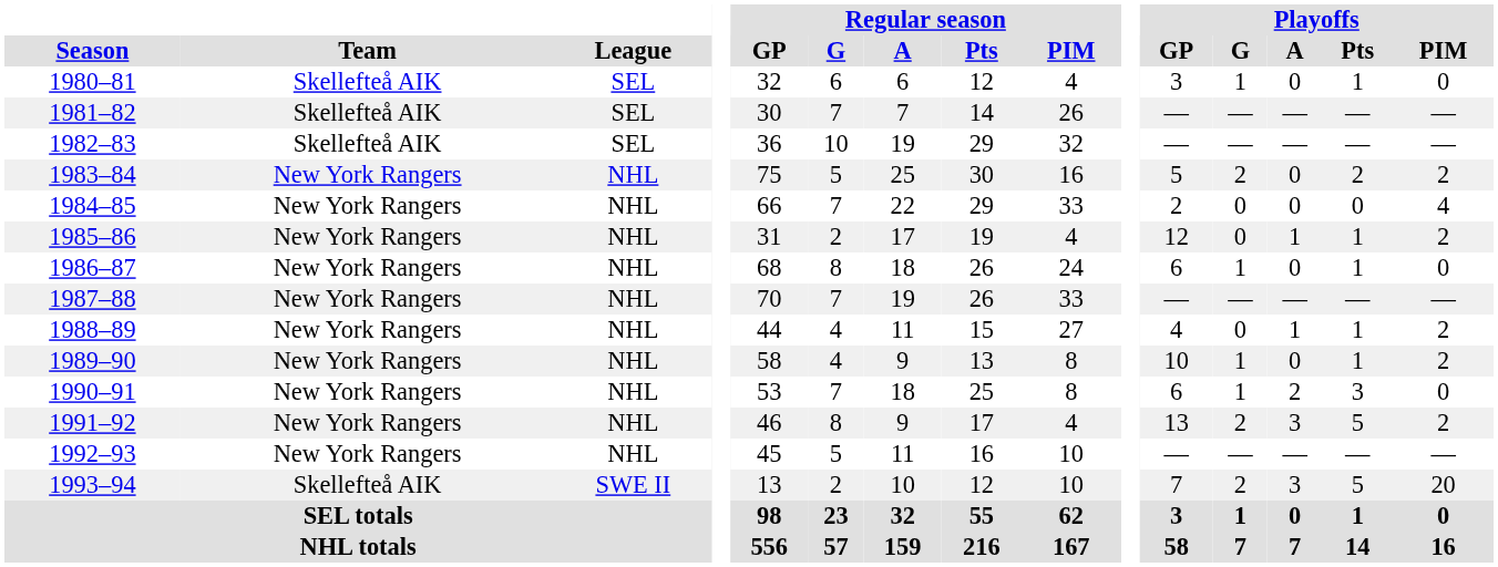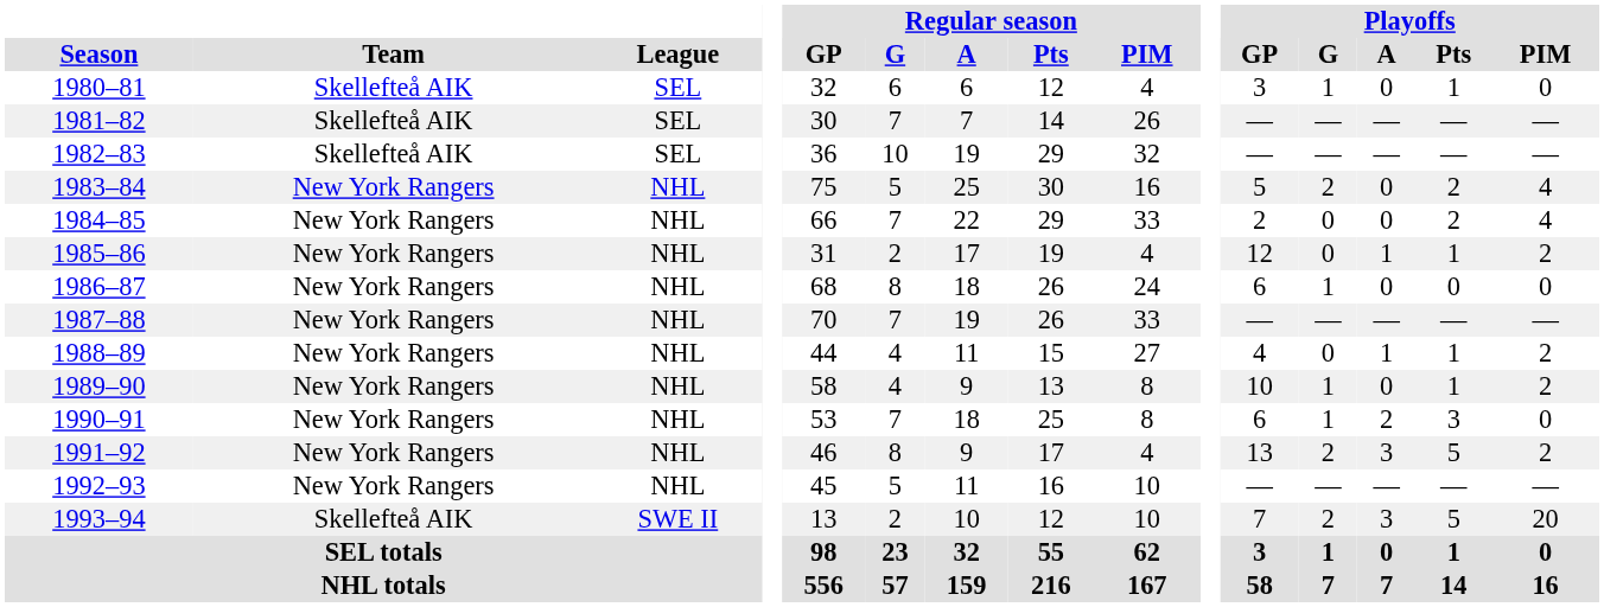1983–84 | Playoffs / PIM: 2 -> 4
1984–85 | Playoffs / Pts: 0 -> 2
1986–87 | Playoffs / Pts: 1 -> 0
